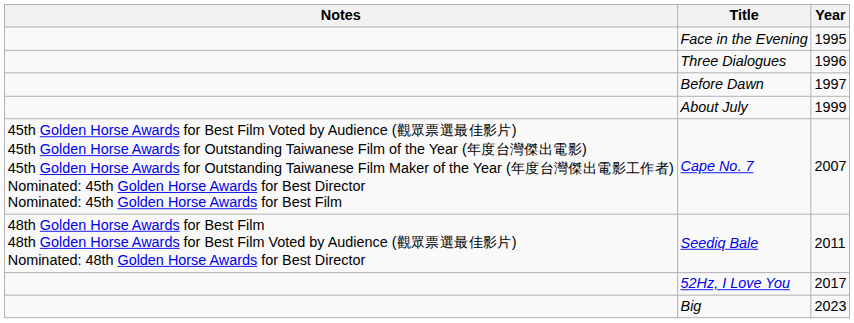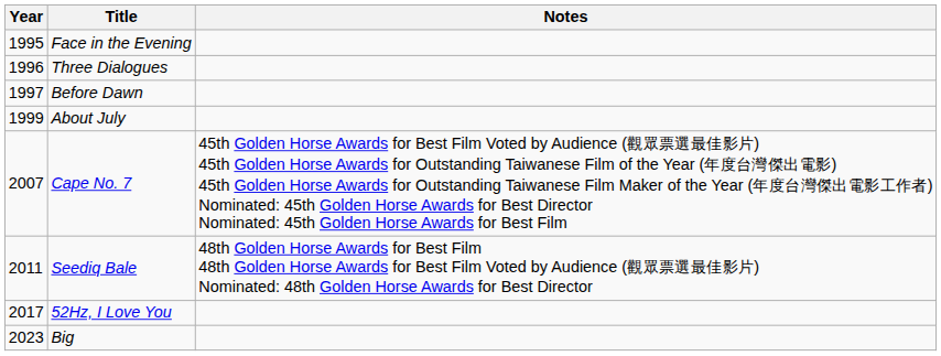columns swapped: Year <-> Notes
